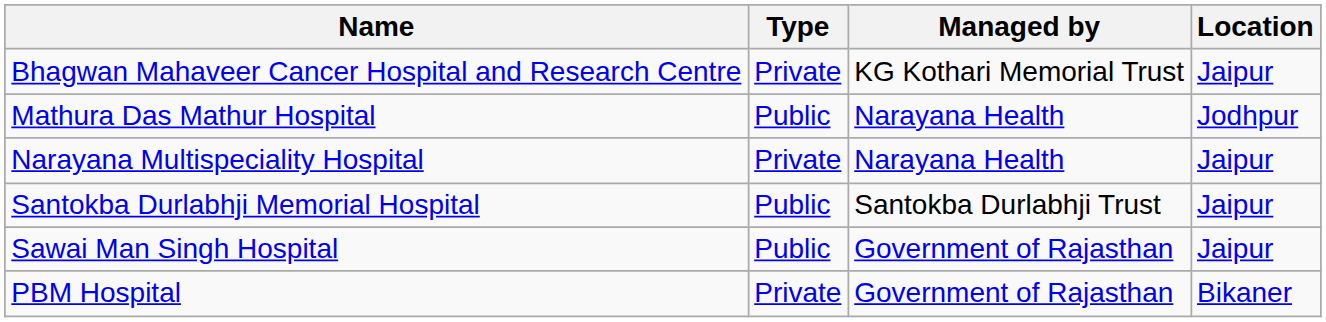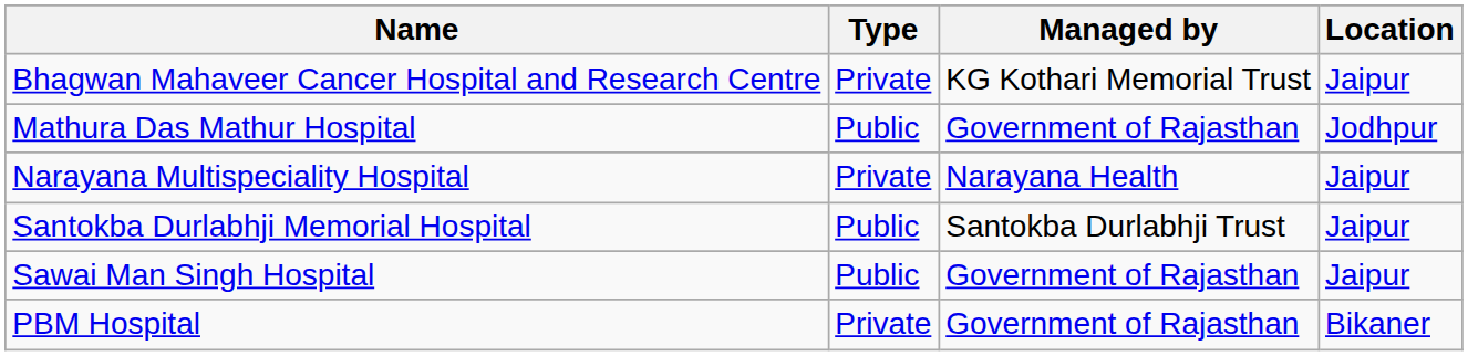Mathura Das Mathur Hospital | Managed by: Narayana Health -> Government of Rajasthan
